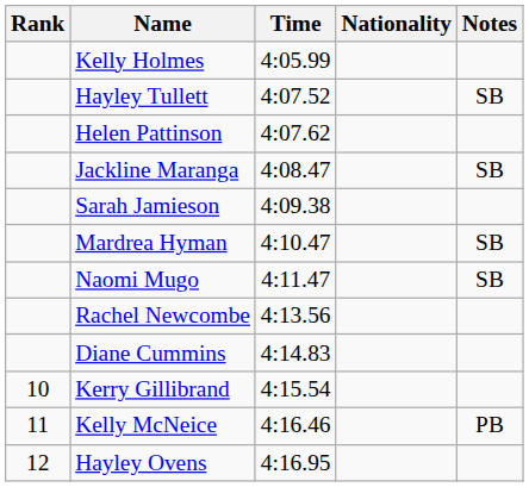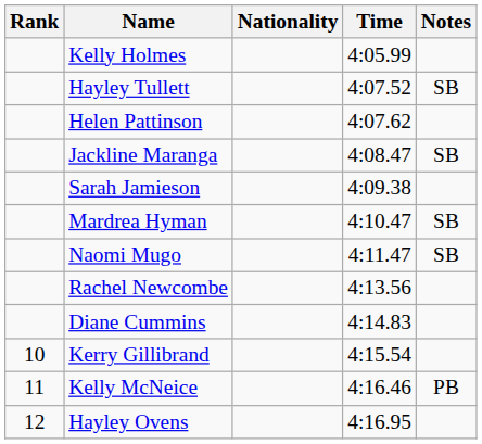columns swapped: Nationality <-> Time
